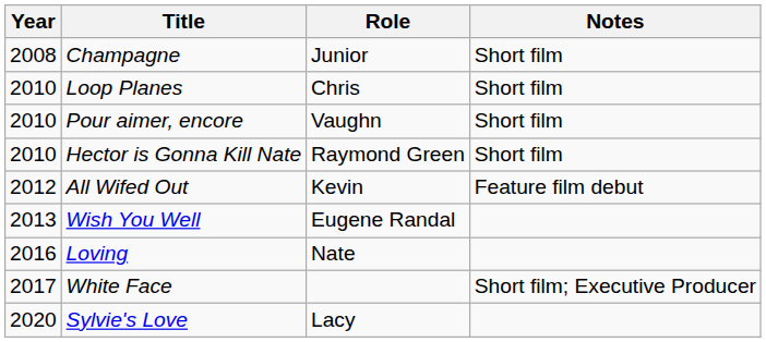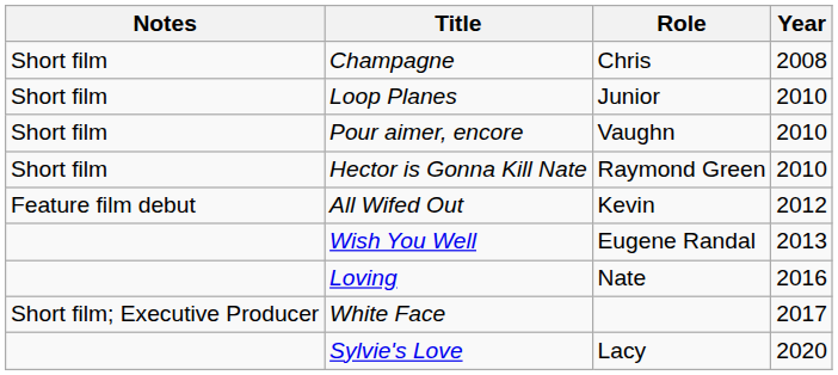columns swapped: Year <-> Notes
Champagne | Role: Junior -> Chris
Loop Planes | Role: Chris -> Junior
